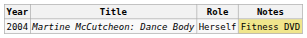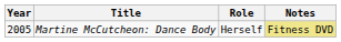Martine McCutcheon: Dance Body | Year: 2004 -> 2005
